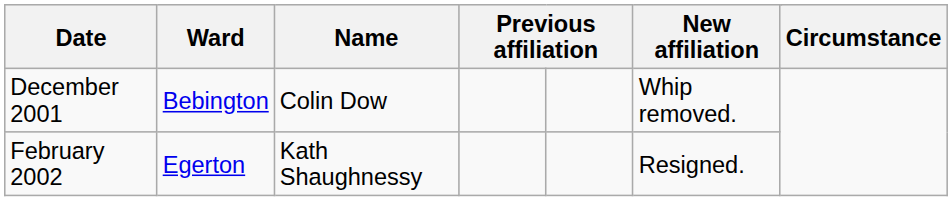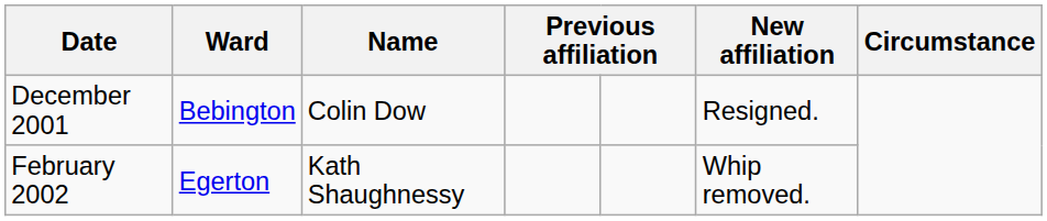December 2001 | column 6: Whip removed. -> Resigned.
February 2002 | column 6: Resigned. -> Whip removed.
